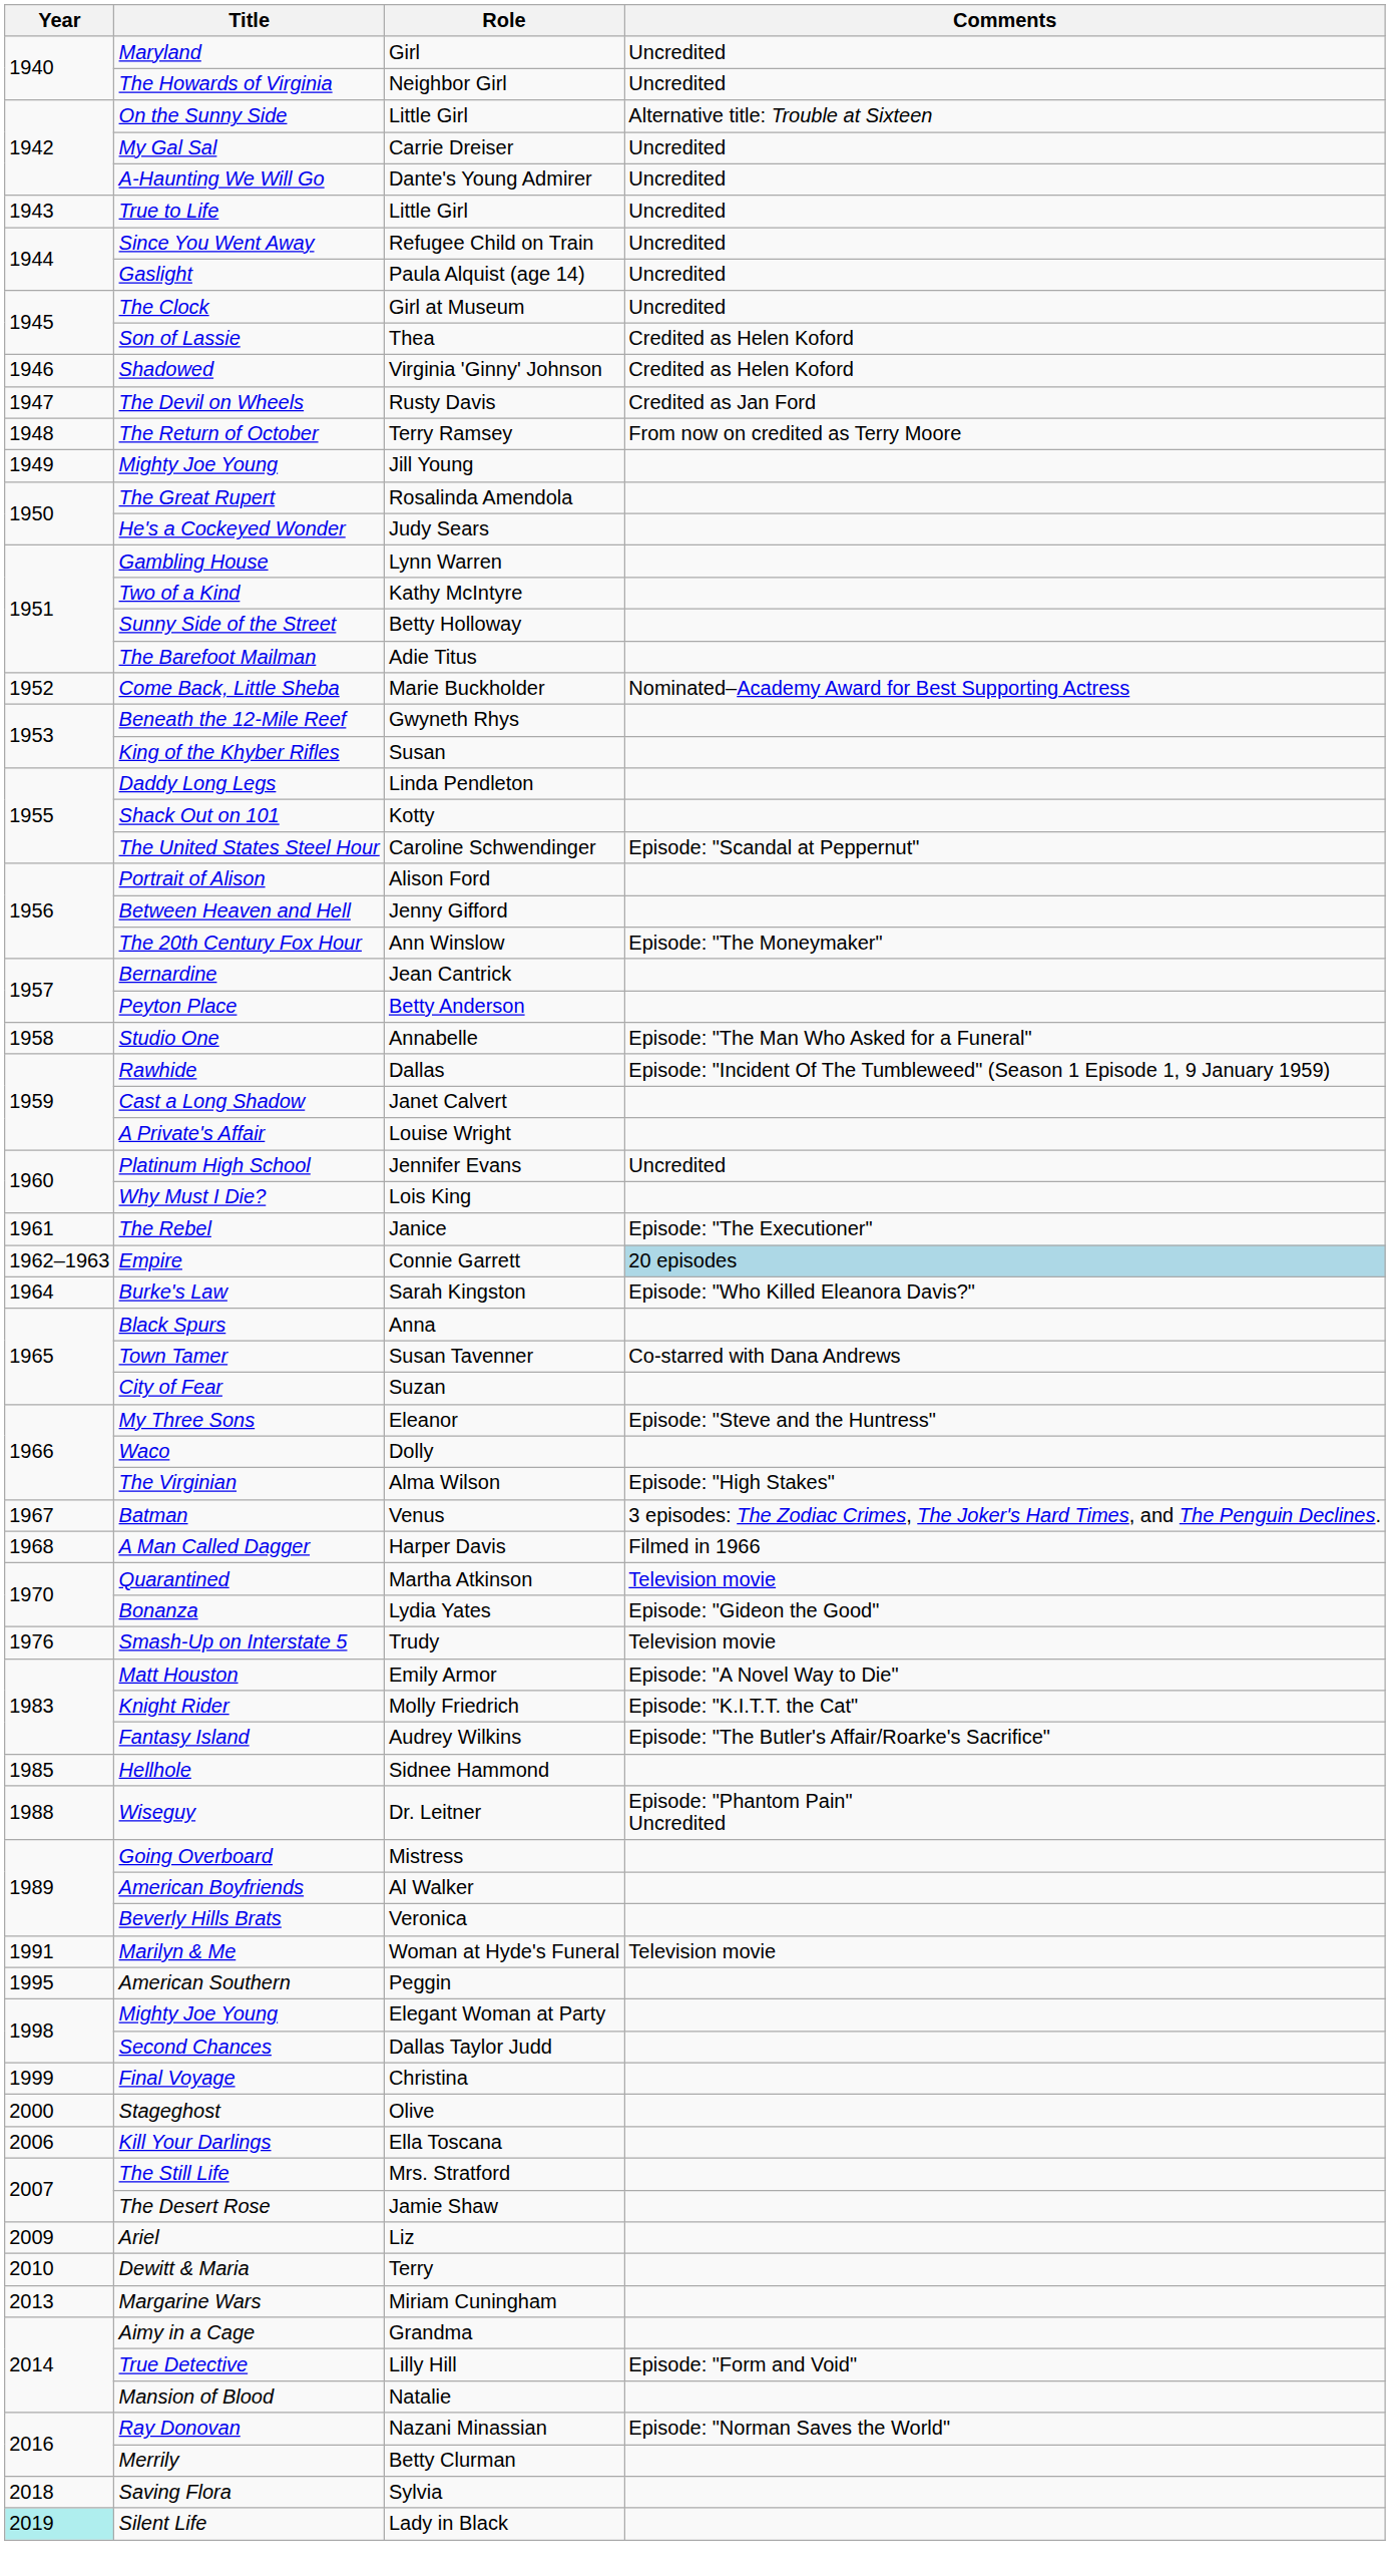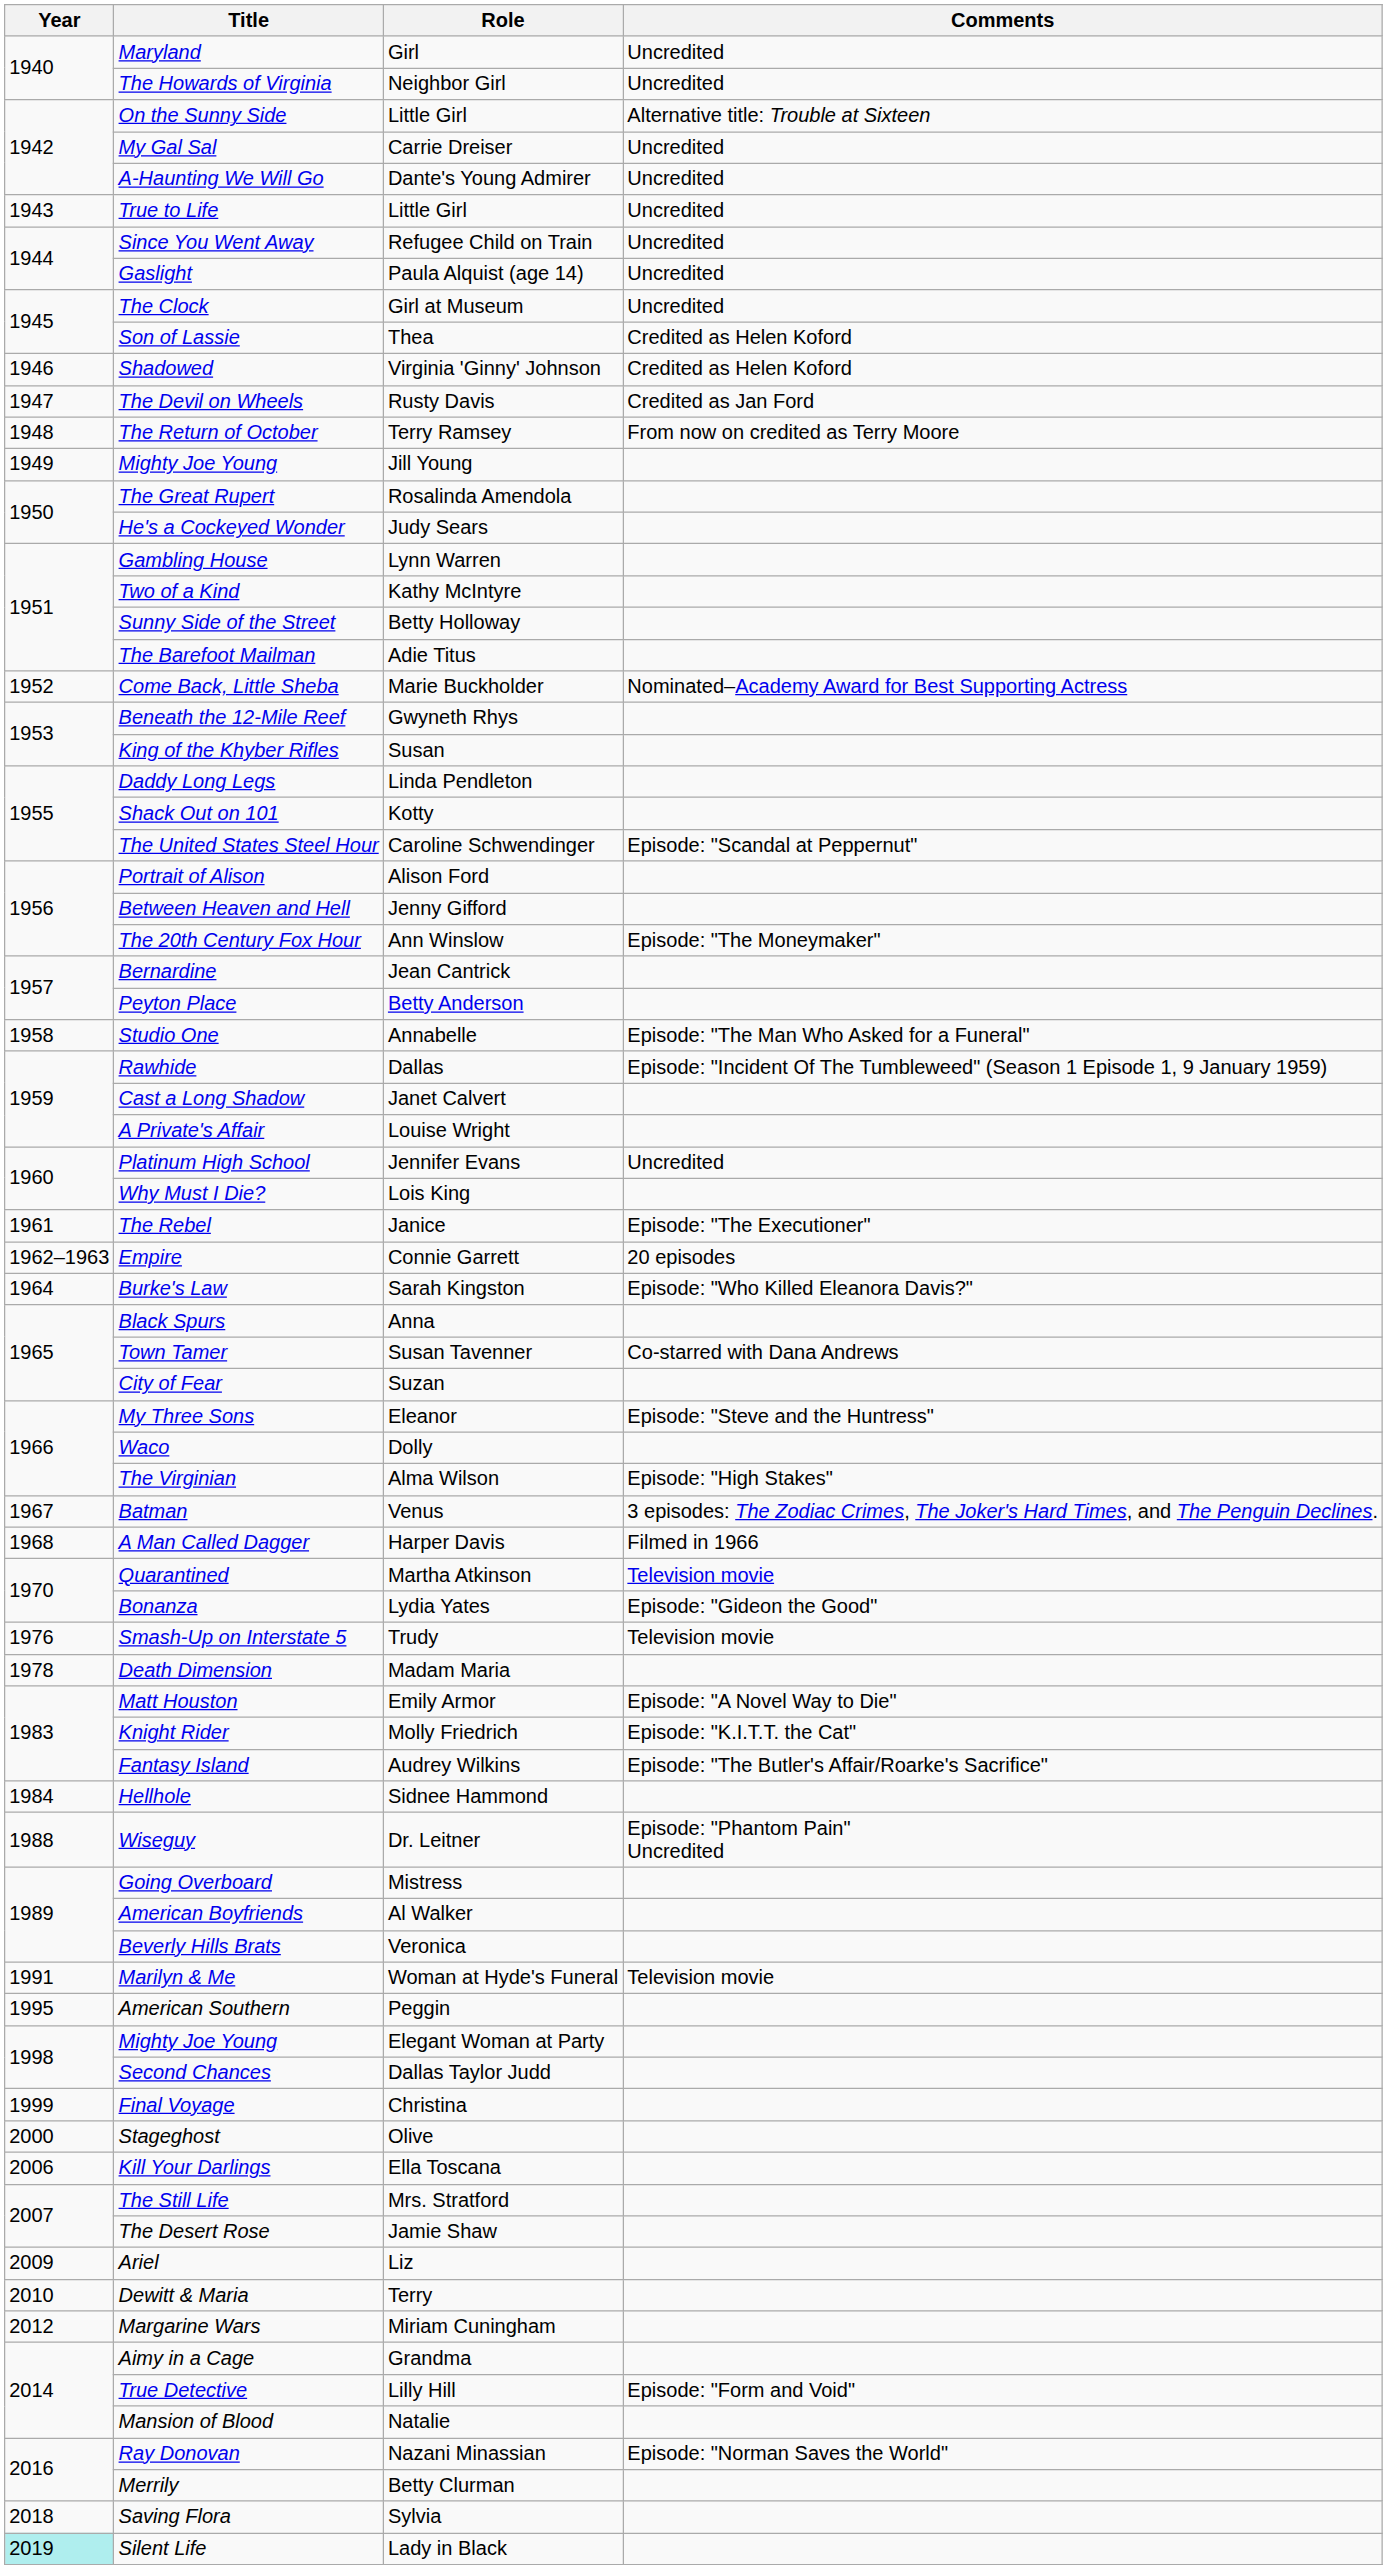Empire | Comments: lightblue background -> no background
+ row: 1978 | Death Dimension | Madam Maria
Hellhole | Year: 1985 -> 1984
Margarine Wars | Year: 2013 -> 2012
